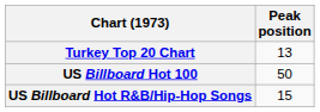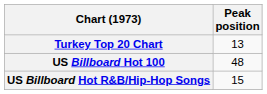US Billboard Hot 100 | Peak position: 50 -> 48
